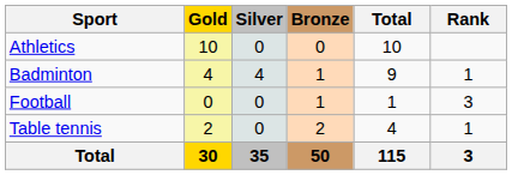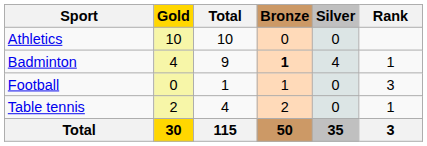columns swapped: Silver <-> Total
Badminton | Bronze: normal -> bold
